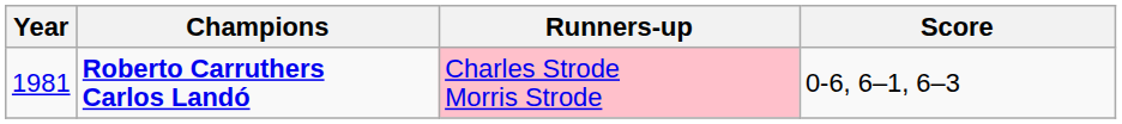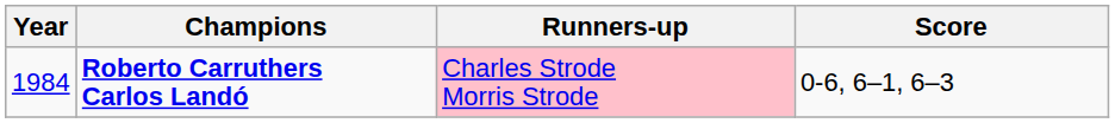Roberto Carruthers Carlos Landó | Year: 1981 -> 1984
